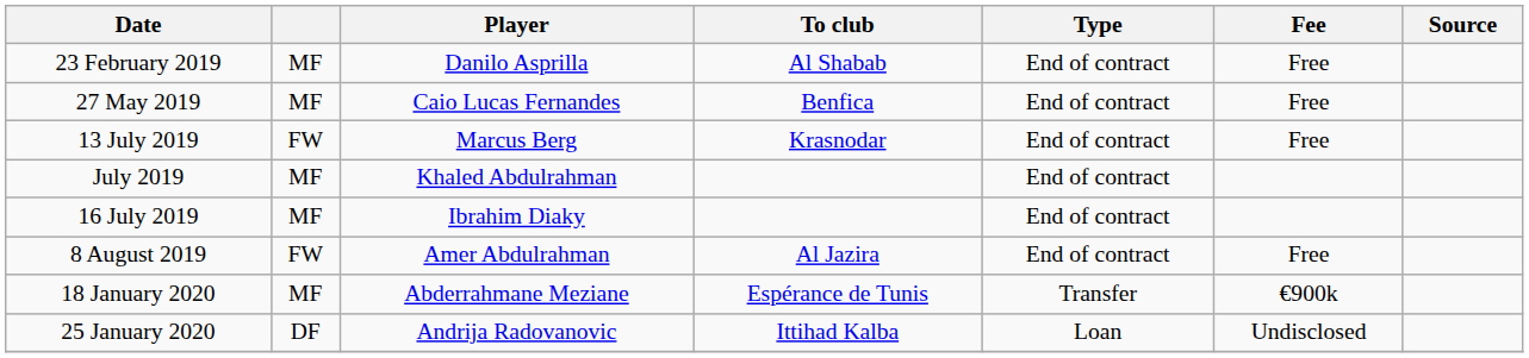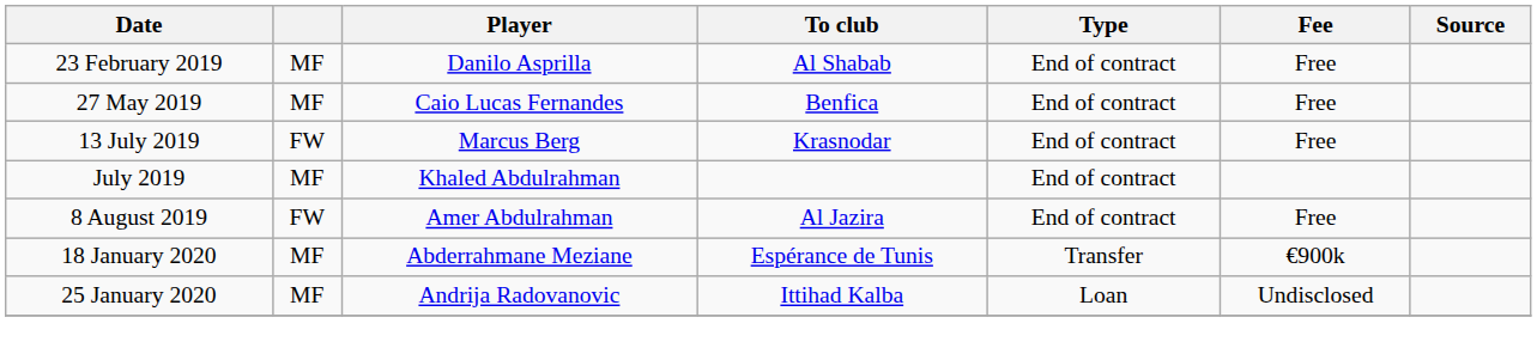- row: 16 July 2019 | MF | Ibrahim Diaky | End of contract
25 January 2020 | column 2: DF -> MF
